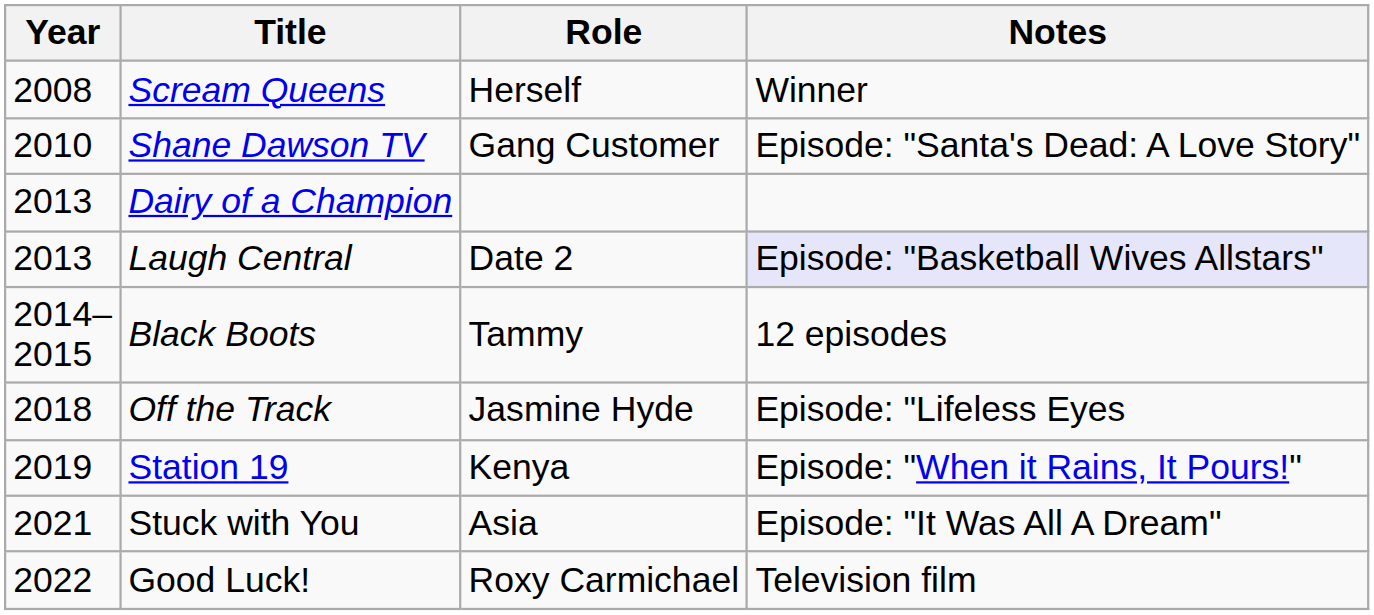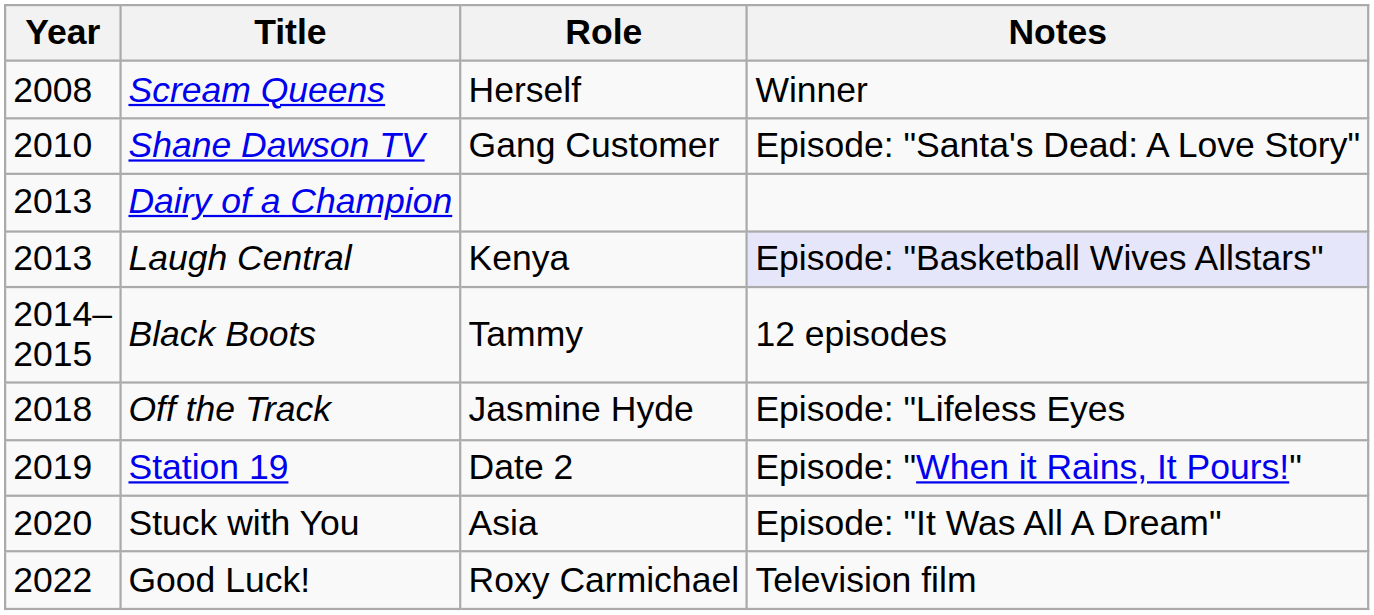Laugh Central | Role: Date 2 -> Kenya
Station 19 | Role: Kenya -> Date 2
Stuck with You | Year: 2021 -> 2020
